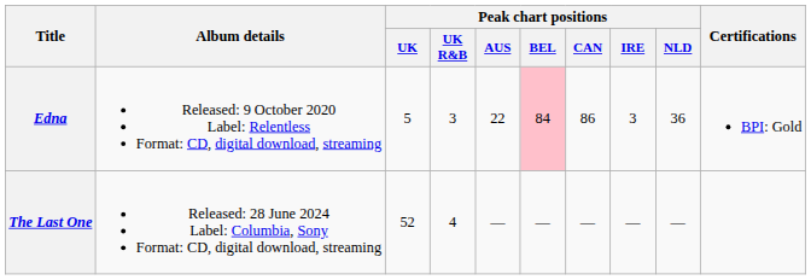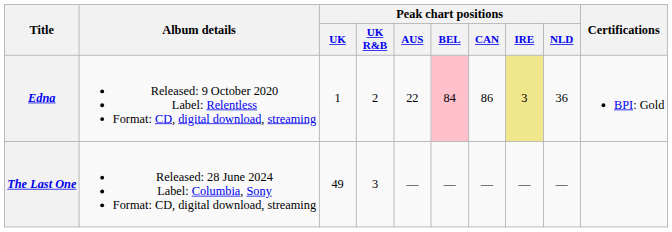Edna | Peak chart positions / UK: 5 -> 1
Edna | Peak chart positions / UK R&B: 3 -> 2
Edna | Peak chart positions / IRE: no background -> khaki background
The Last One | Peak chart positions / UK: 52 -> 49
The Last One | Peak chart positions / UK R&B: 4 -> 3
